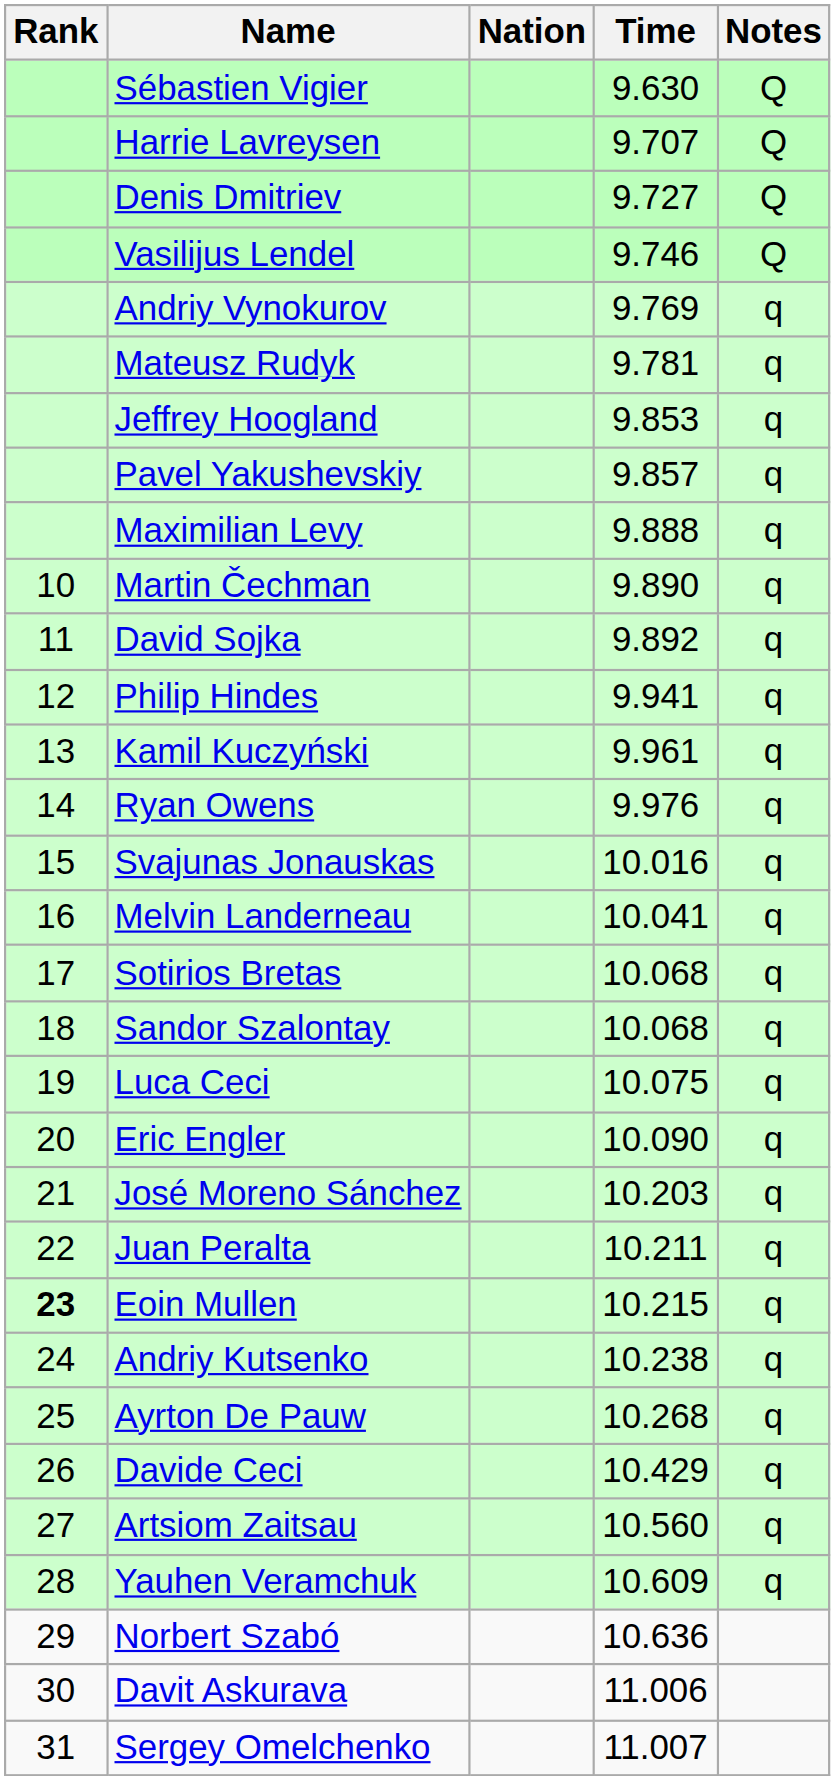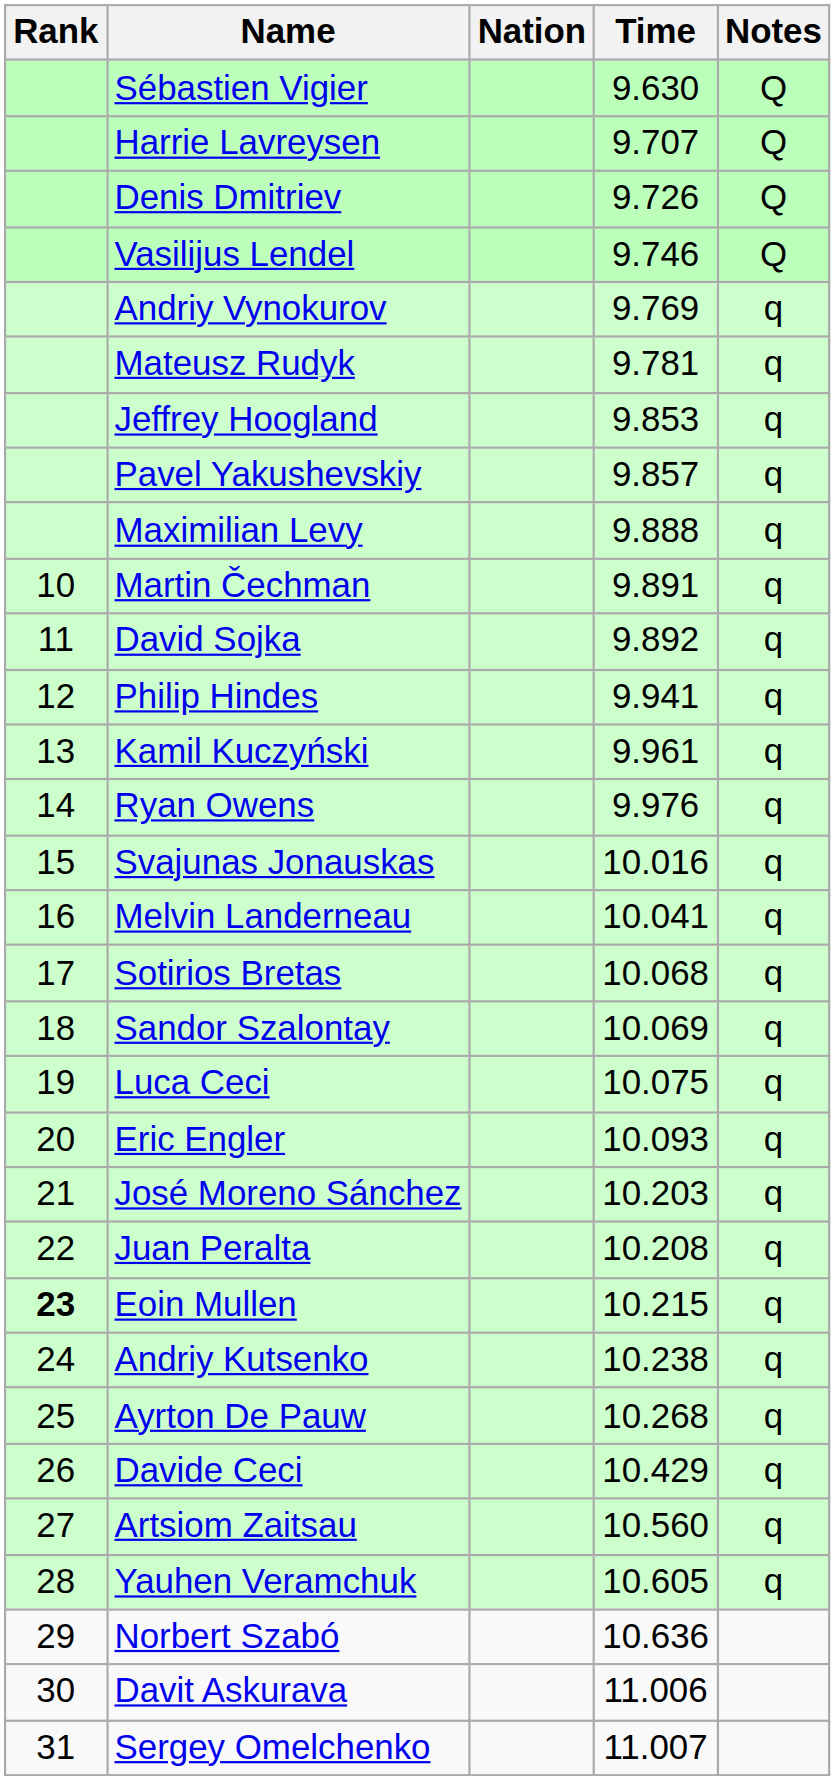Denis Dmitriev | Time: 9.727 -> 9.726
Martin Čechman | Time: 9.890 -> 9.891
Sandor Szalontay | Time: 10.068 -> 10.069
Eric Engler | Time: 10.090 -> 10.093
Juan Peralta | Time: 10.211 -> 10.208
Yauhen Veramchuk | Time: 10.609 -> 10.605
